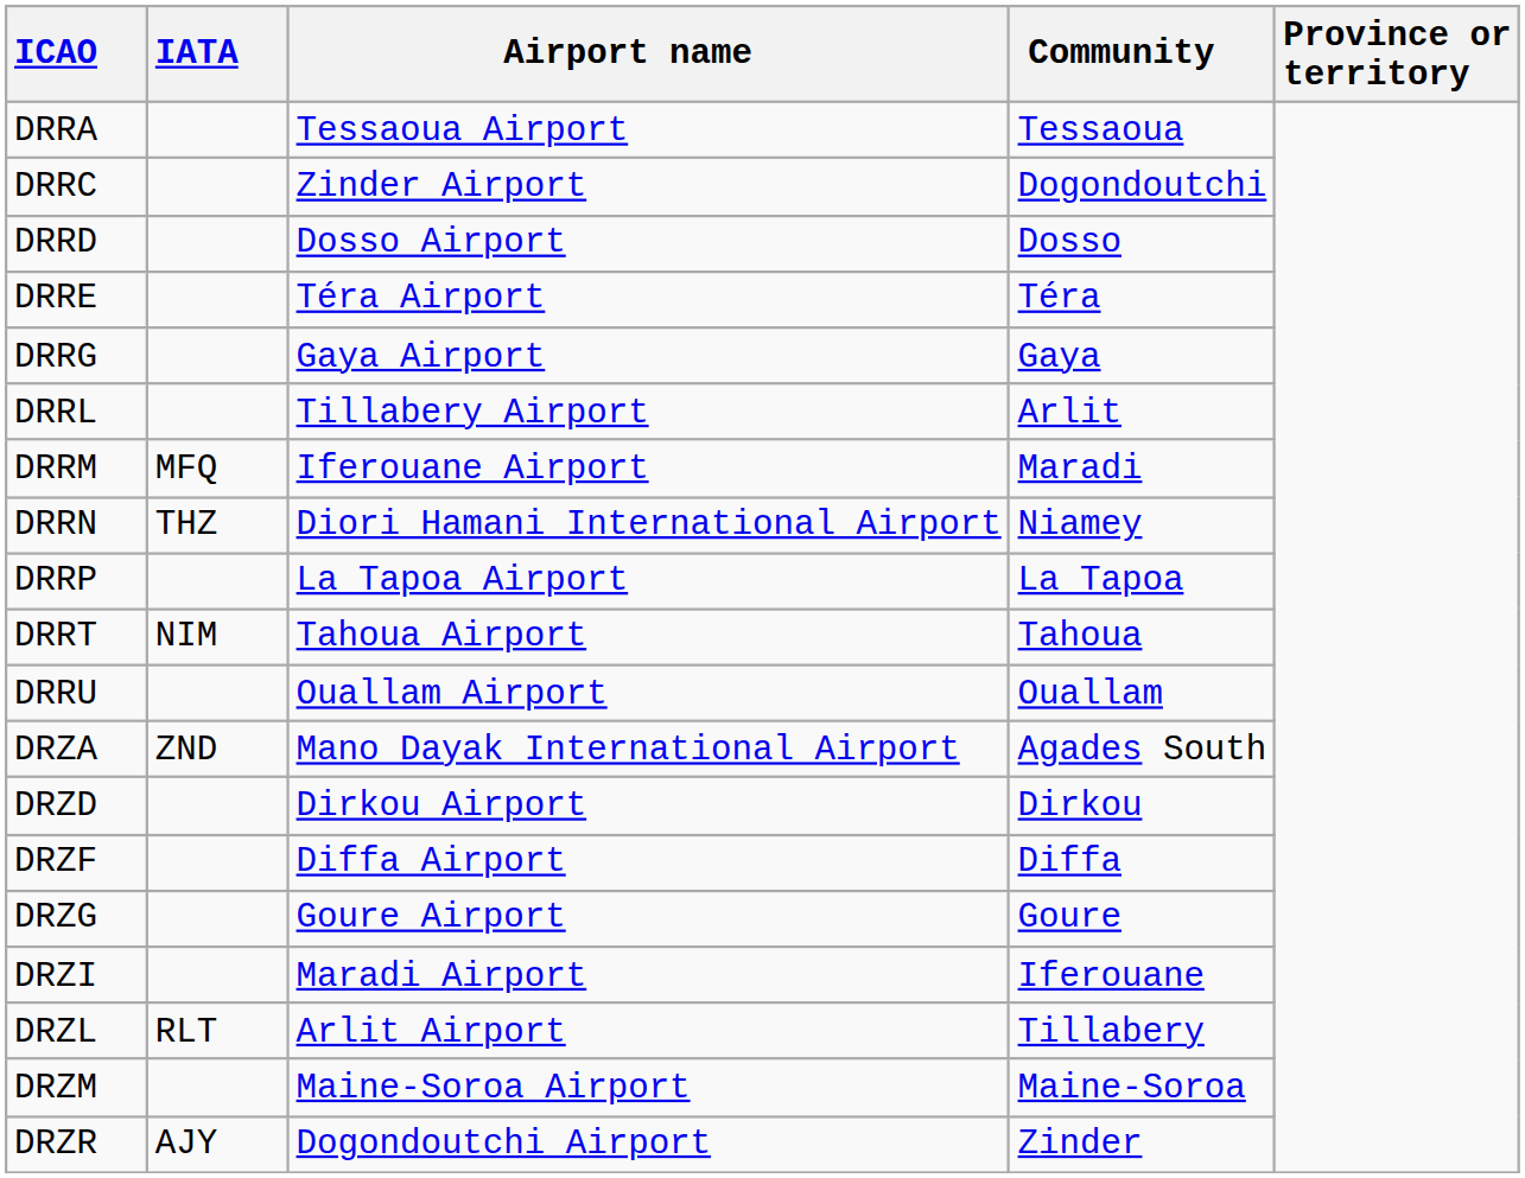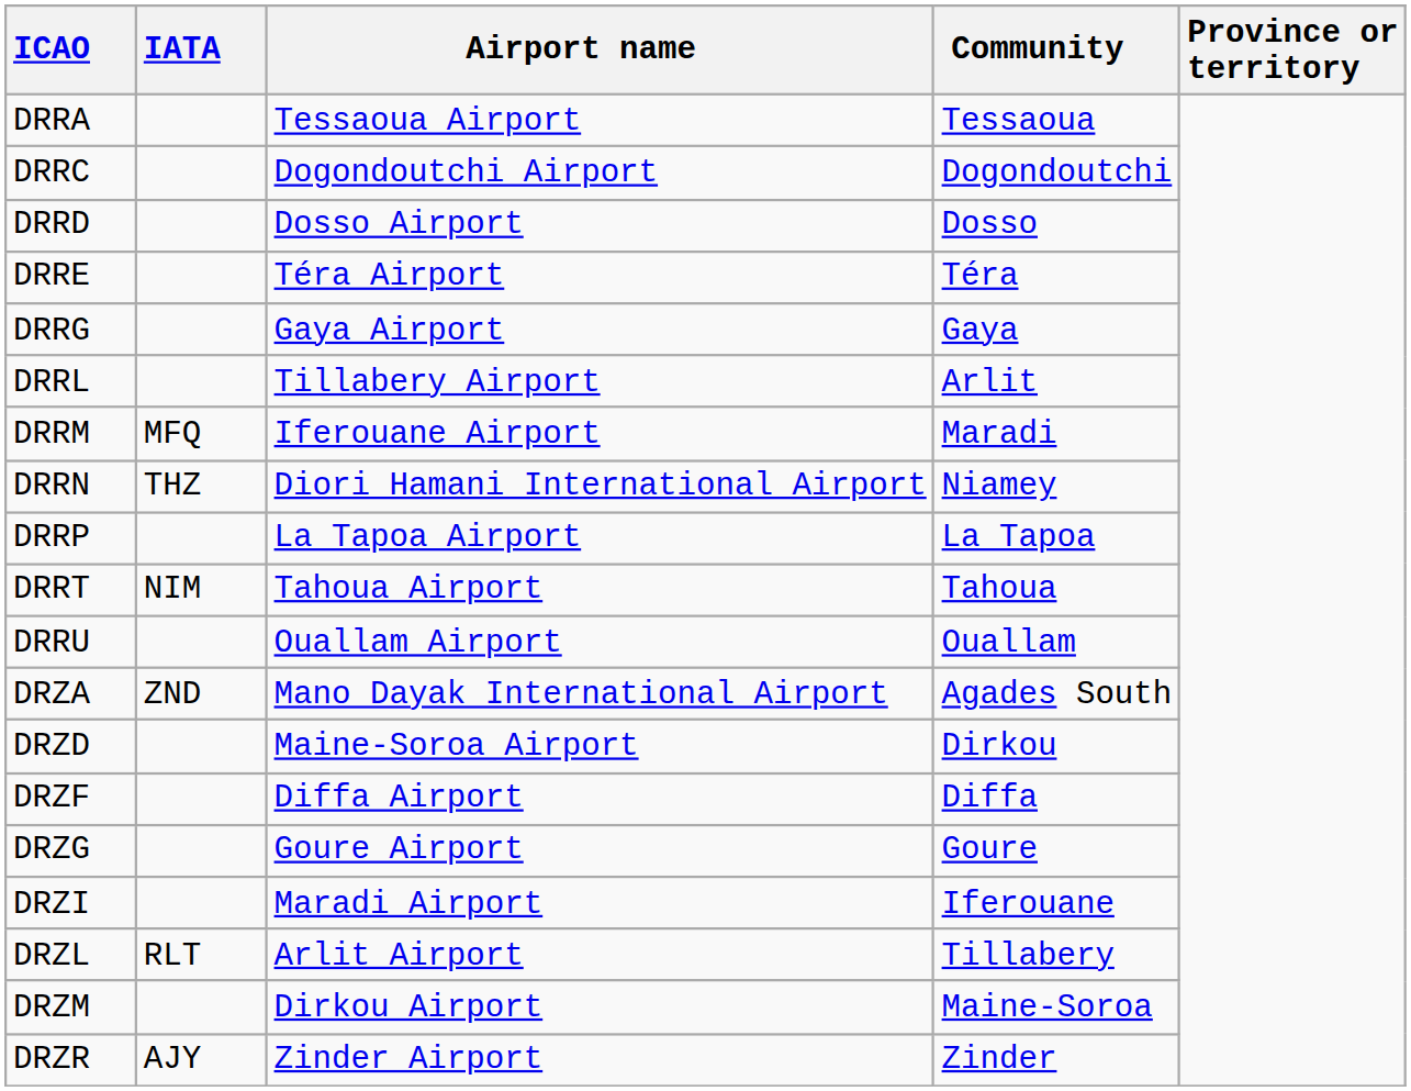DRRC | Airport name: Zinder Airport -> Dogondoutchi Airport
DRZD | Airport name: Dirkou Airport -> Maine-Soroa Airport
DRZM | Airport name: Maine-Soroa Airport -> Dirkou Airport
DRZR | Airport name: Dogondoutchi Airport -> Zinder Airport
